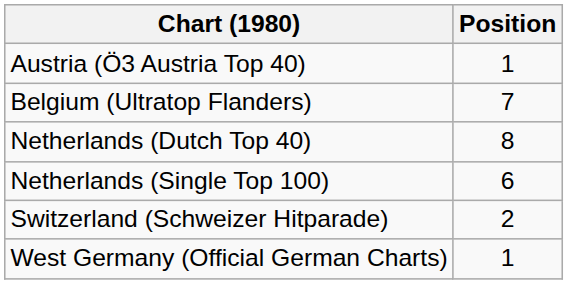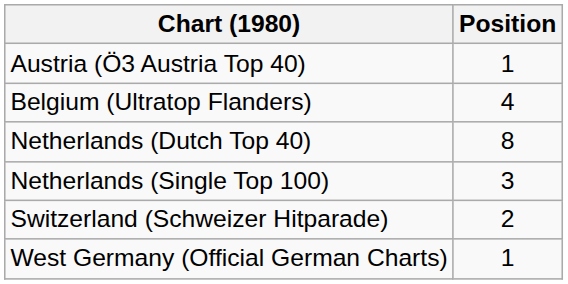Belgium (Ultratop Flanders) | Position: 7 -> 4
Netherlands (Single Top 100) | Position: 6 -> 3
